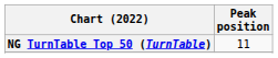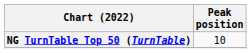NG TurnTable Top 50 (TurnTable) | Peak position: 11 -> 10
